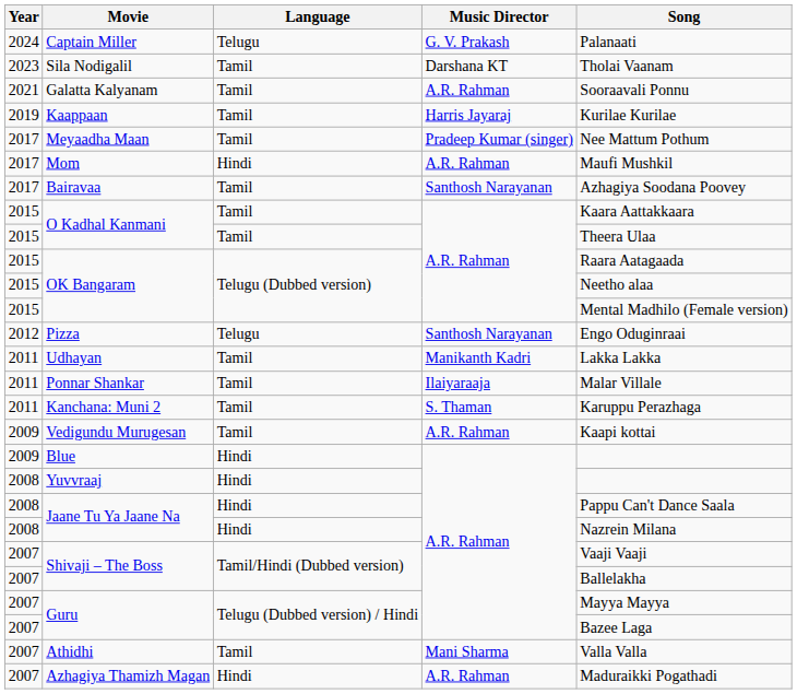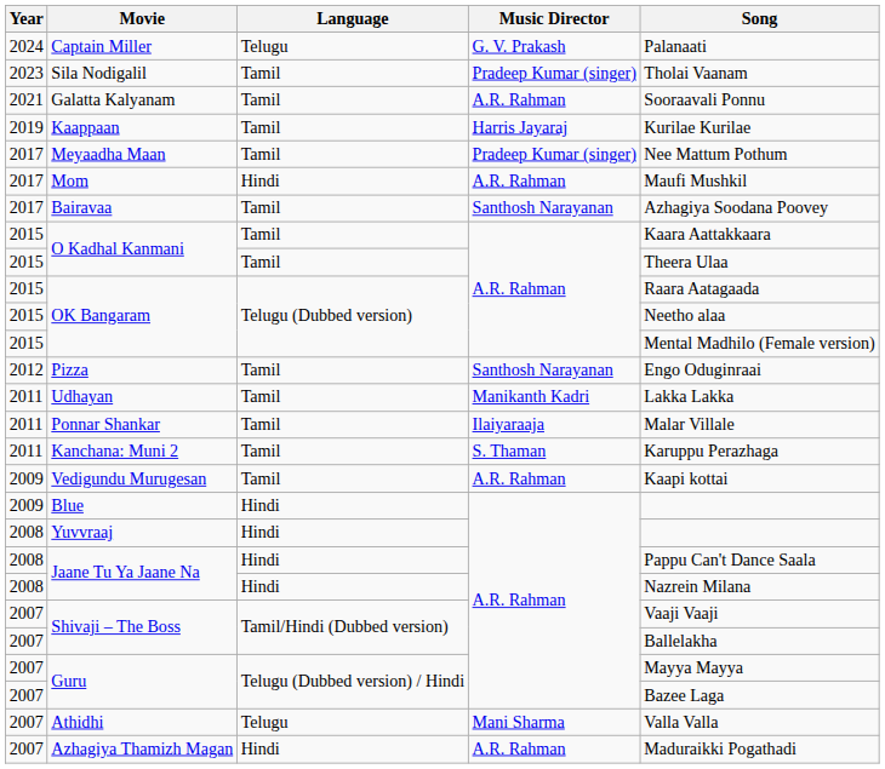Sila Nodigalil | Music Director: Darshana KT -> Pradeep Kumar (singer)
Pizza | Language: Telugu -> Tamil
Athidhi | Language: Tamil -> Telugu
